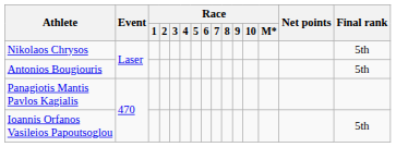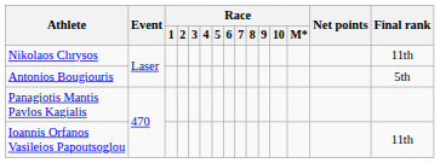Nikolaos Chrysos | Final rank: 5th -> 11th
Ioannis Orfanos Vasileios Papoutsoglou | Final rank: 5th -> 11th
